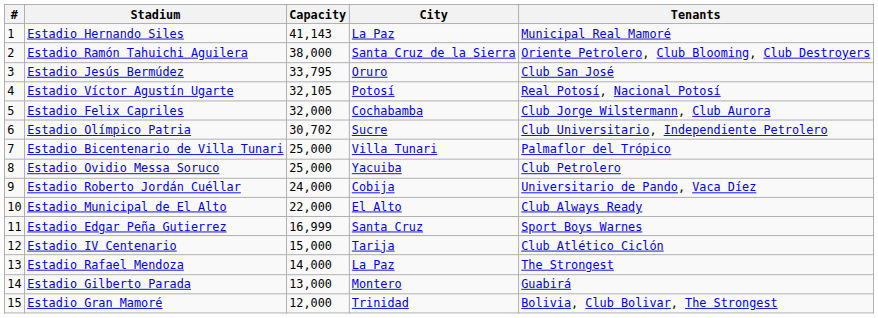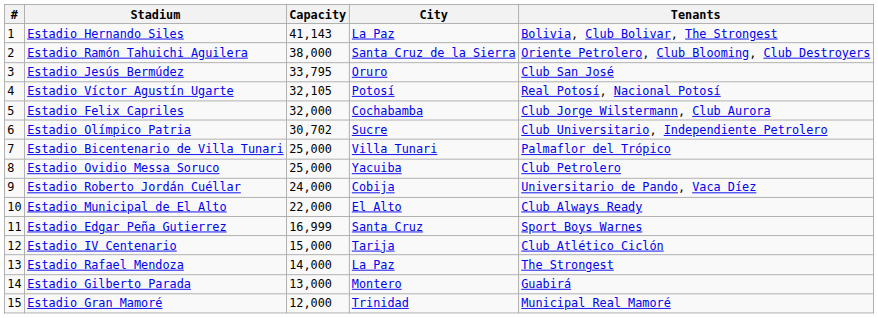Estadio Hernando Siles | Tenants: Municipal Real Mamoré -> Bolivia, Club Bolivar, The Strongest
Estadio Gran Mamoré | Tenants: Bolivia, Club Bolivar, The Strongest -> Municipal Real Mamoré
